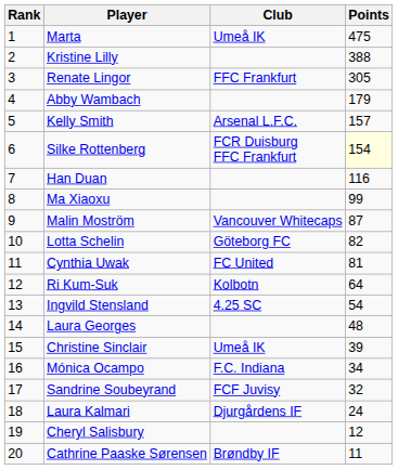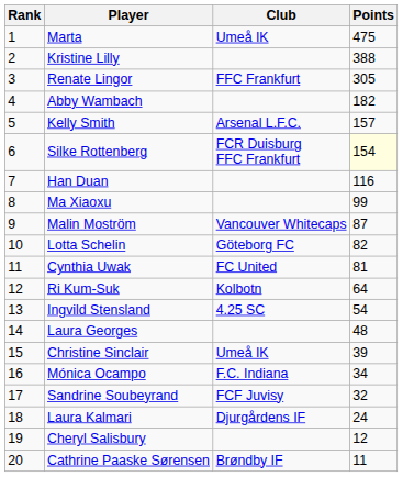Abby Wambach | Points: 179 -> 182
